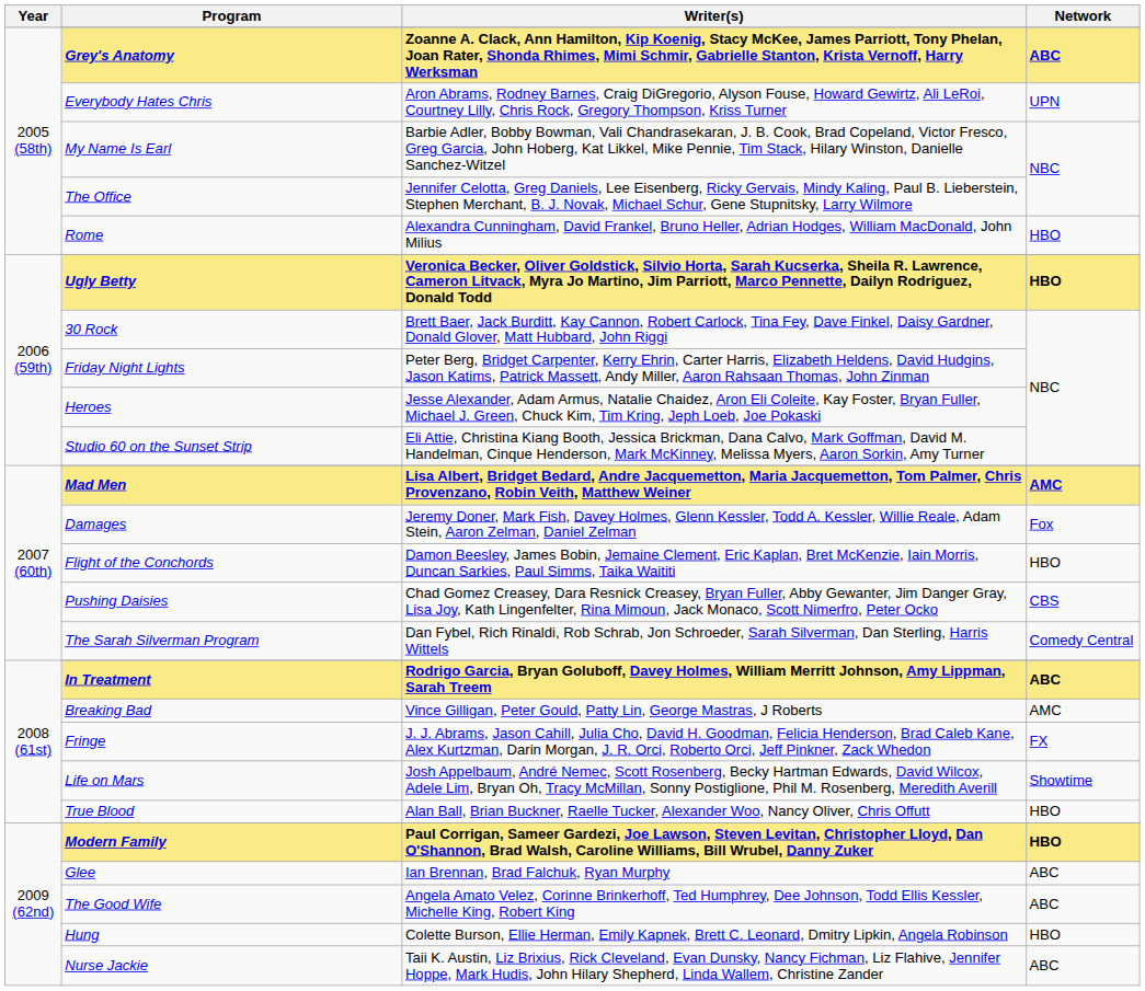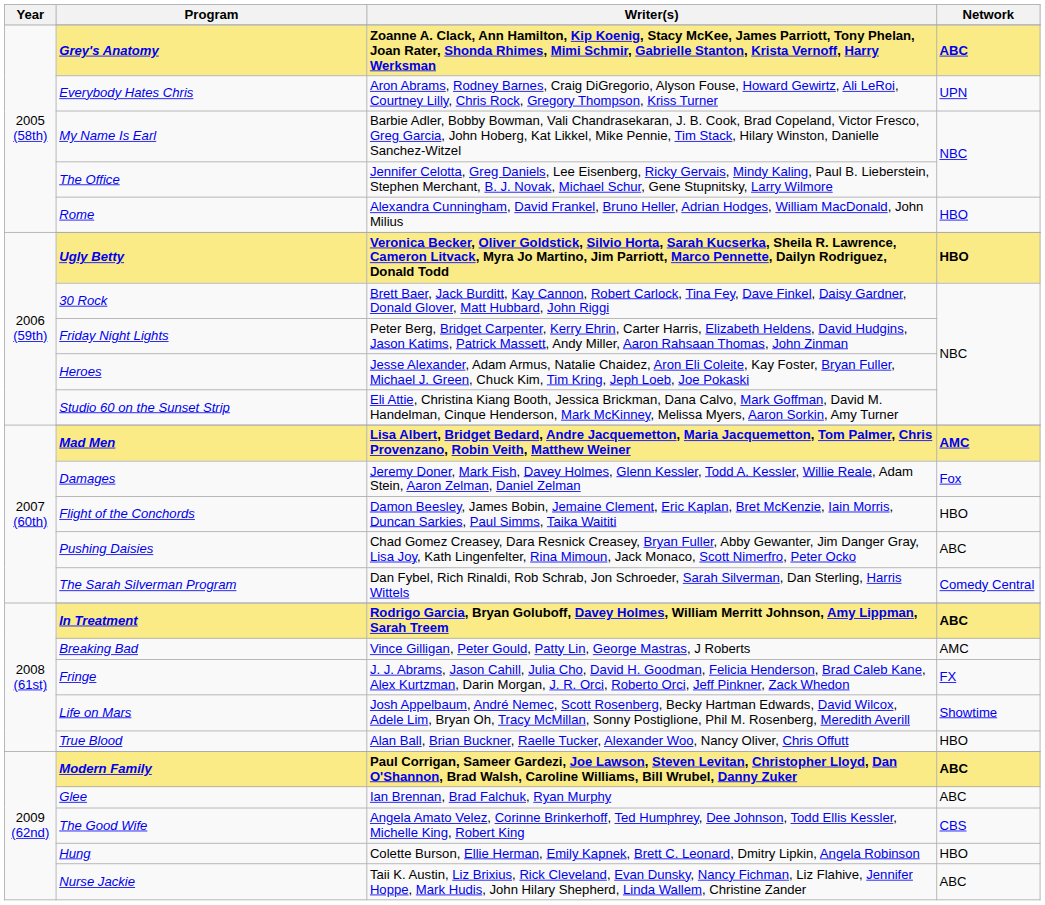Pushing Daisies | Network: CBS -> ABC
Modern Family | Network: HBO -> ABC
The Good Wife | Network: ABC -> CBS
